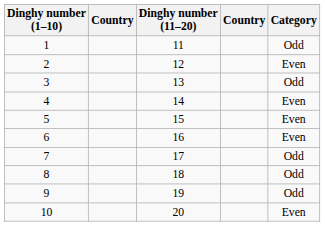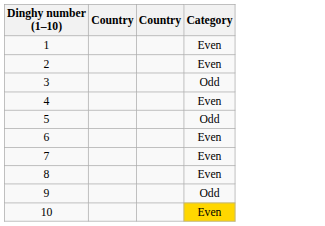- column: Dinghy number (11–20) | 11 | 12 | 13 | 14 | 15 | 16 | 17 | 18 | 19 | 20
1 | Category: Odd -> Even
5 | Category: Even -> Odd
7 | Category: Odd -> Even
8 | Category: Odd -> Even
10 | Category: no background -> gold background
